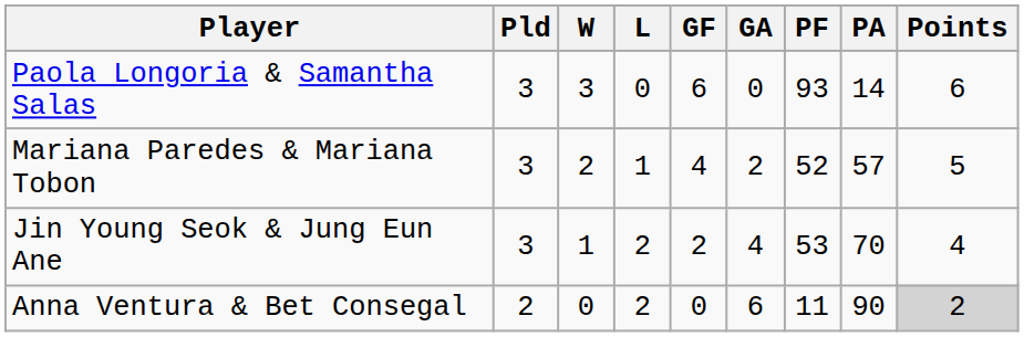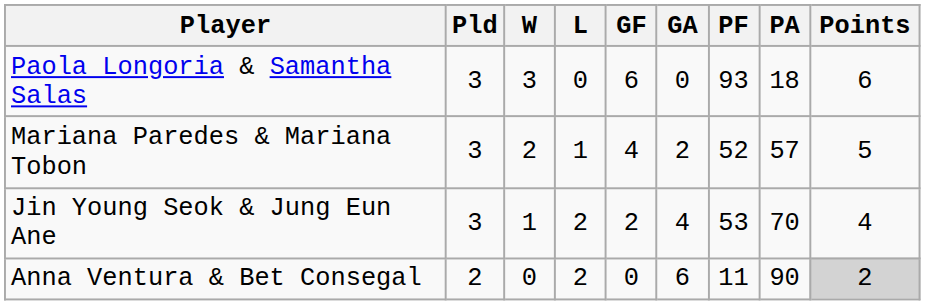Paola Longoria & Samantha Salas | PA: 14 -> 18
